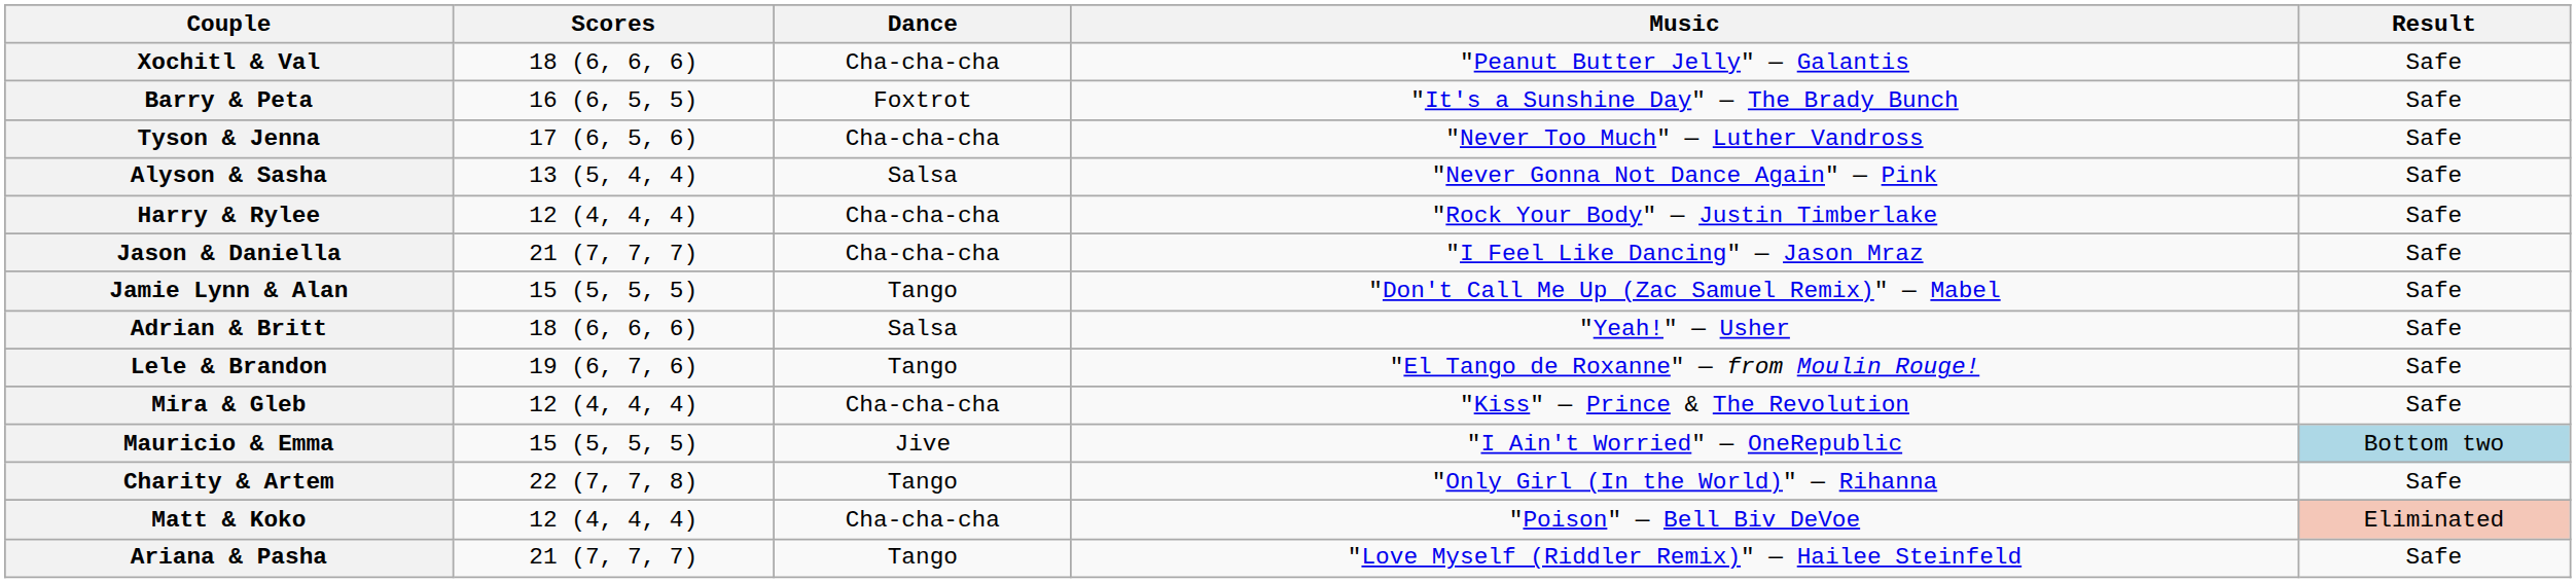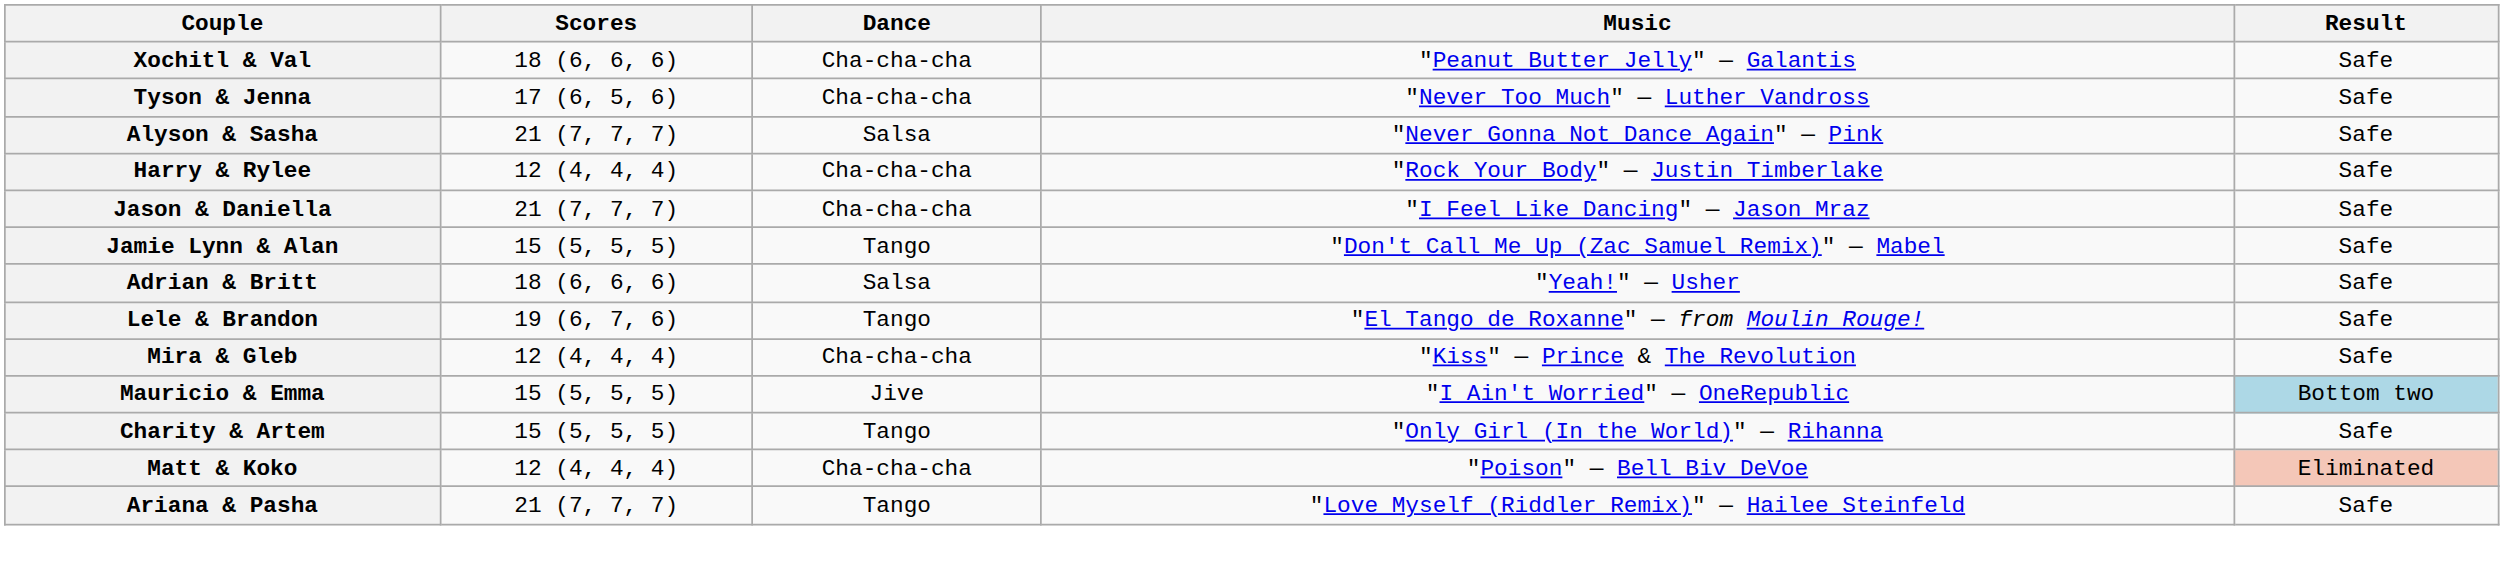- row: Barry & Peta | 16 (6, 5, 5) | Foxtrot | "It's a Sunshine Day" — The Brady Bunch | Safe
Alyson & Sasha | Scores: 13 (5, 4, 4) -> 21 (7, 7, 7)
Charity & Artem | Scores: 22 (7, 7, 8) -> 15 (5, 5, 5)
